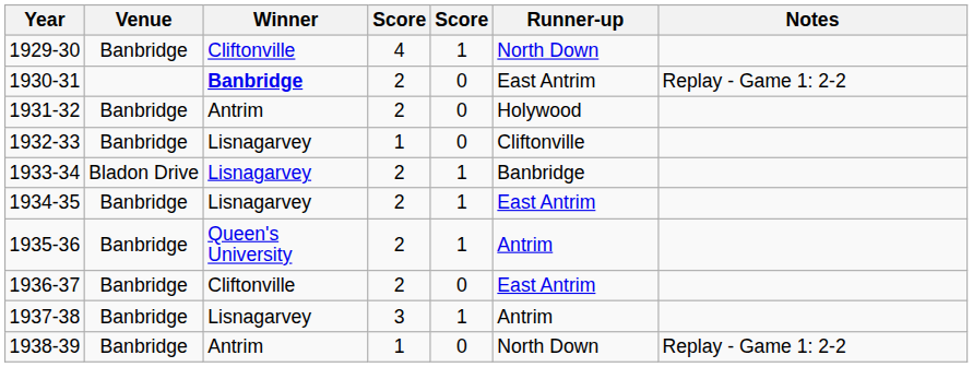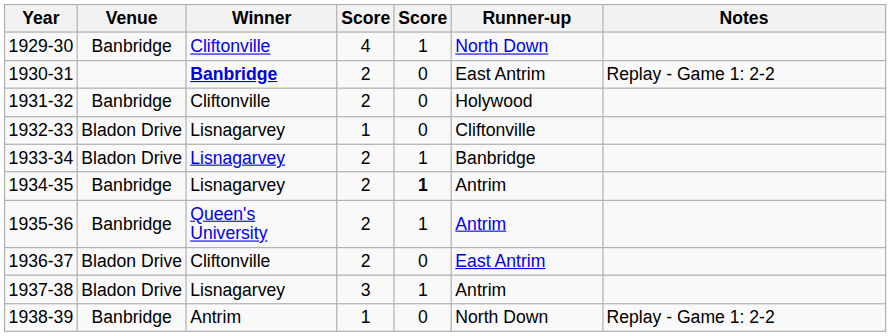1931-32 | Winner: Antrim -> Cliftonville
1932-33 | Venue: Banbridge -> Bladon Drive
1934-35 | column 5: normal -> bold
1934-35 | Runner-up: East Antrim -> Antrim
1936-37 | Venue: Banbridge -> Bladon Drive
1937-38 | Venue: Banbridge -> Bladon Drive
